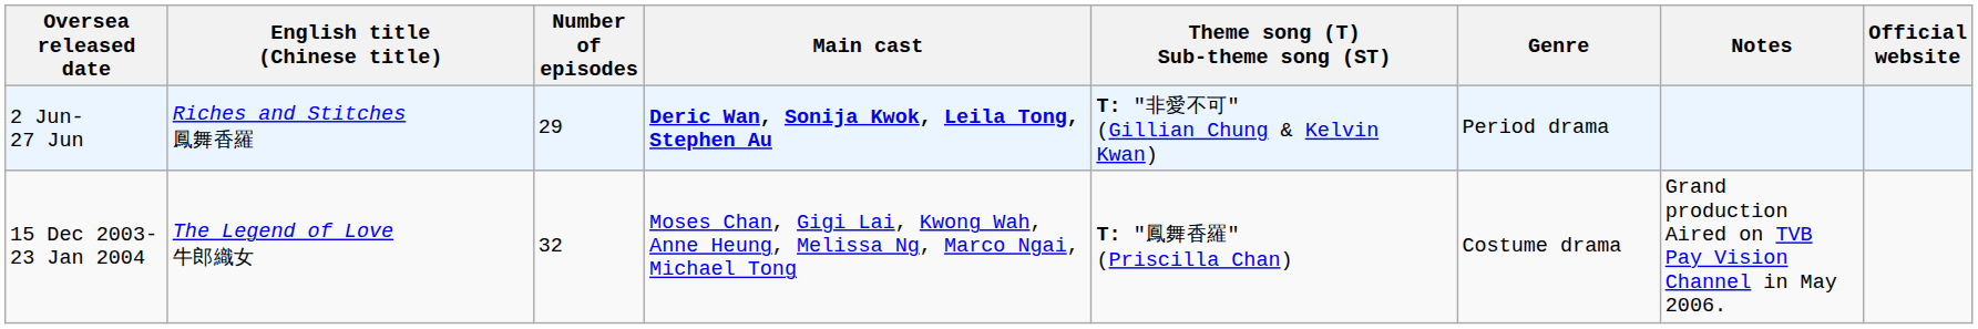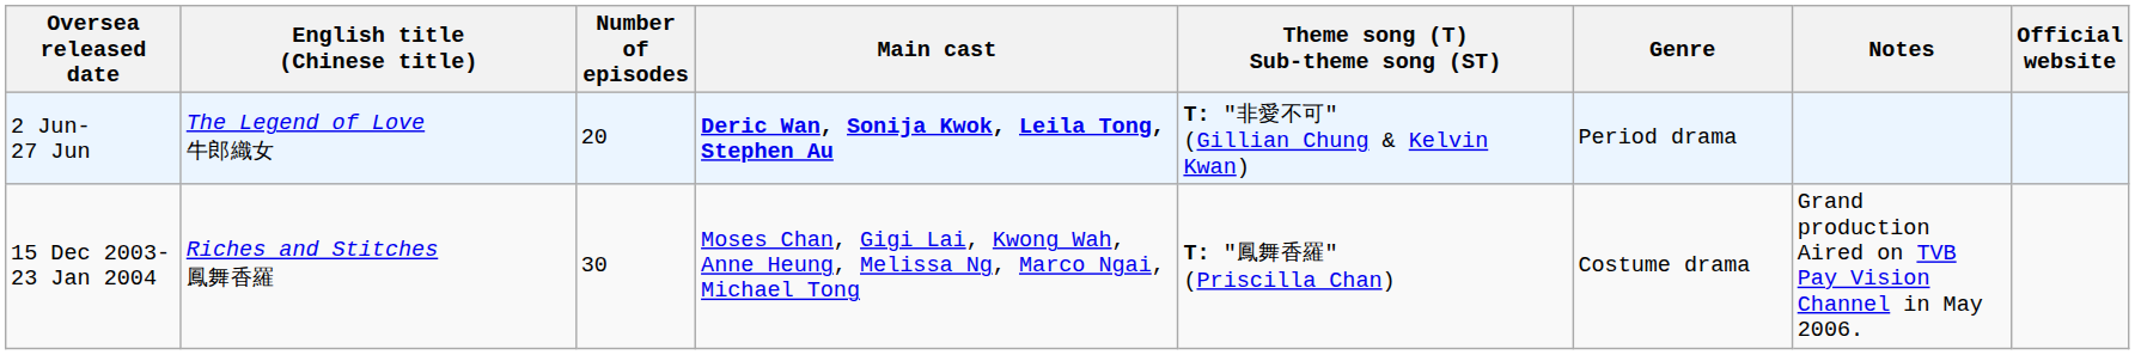2 Jun- 27 Jun | English title (Chinese title): Riches and Stitches 鳳舞香羅 -> The Legend of Love 牛郎織女
2 Jun- 27 Jun | Number of episodes: 29 -> 20
15 Dec 2003- 23 Jan 2004 | English title (Chinese title): The Legend of Love 牛郎織女 -> Riches and Stitches 鳳舞香羅
15 Dec 2003- 23 Jan 2004 | Number of episodes: 32 -> 30
